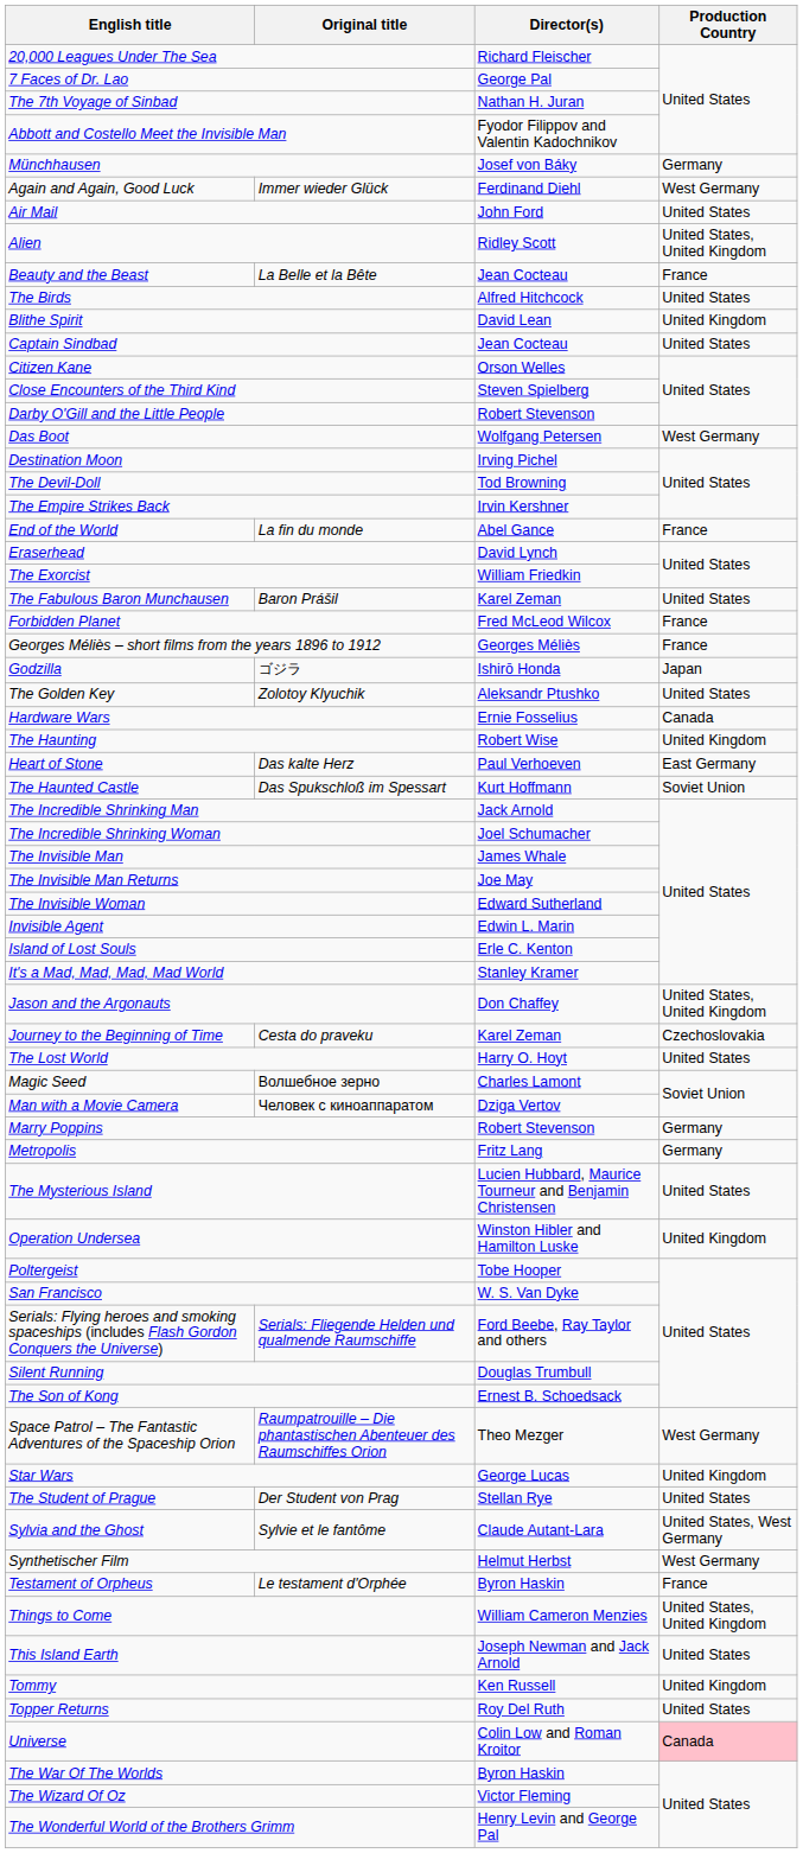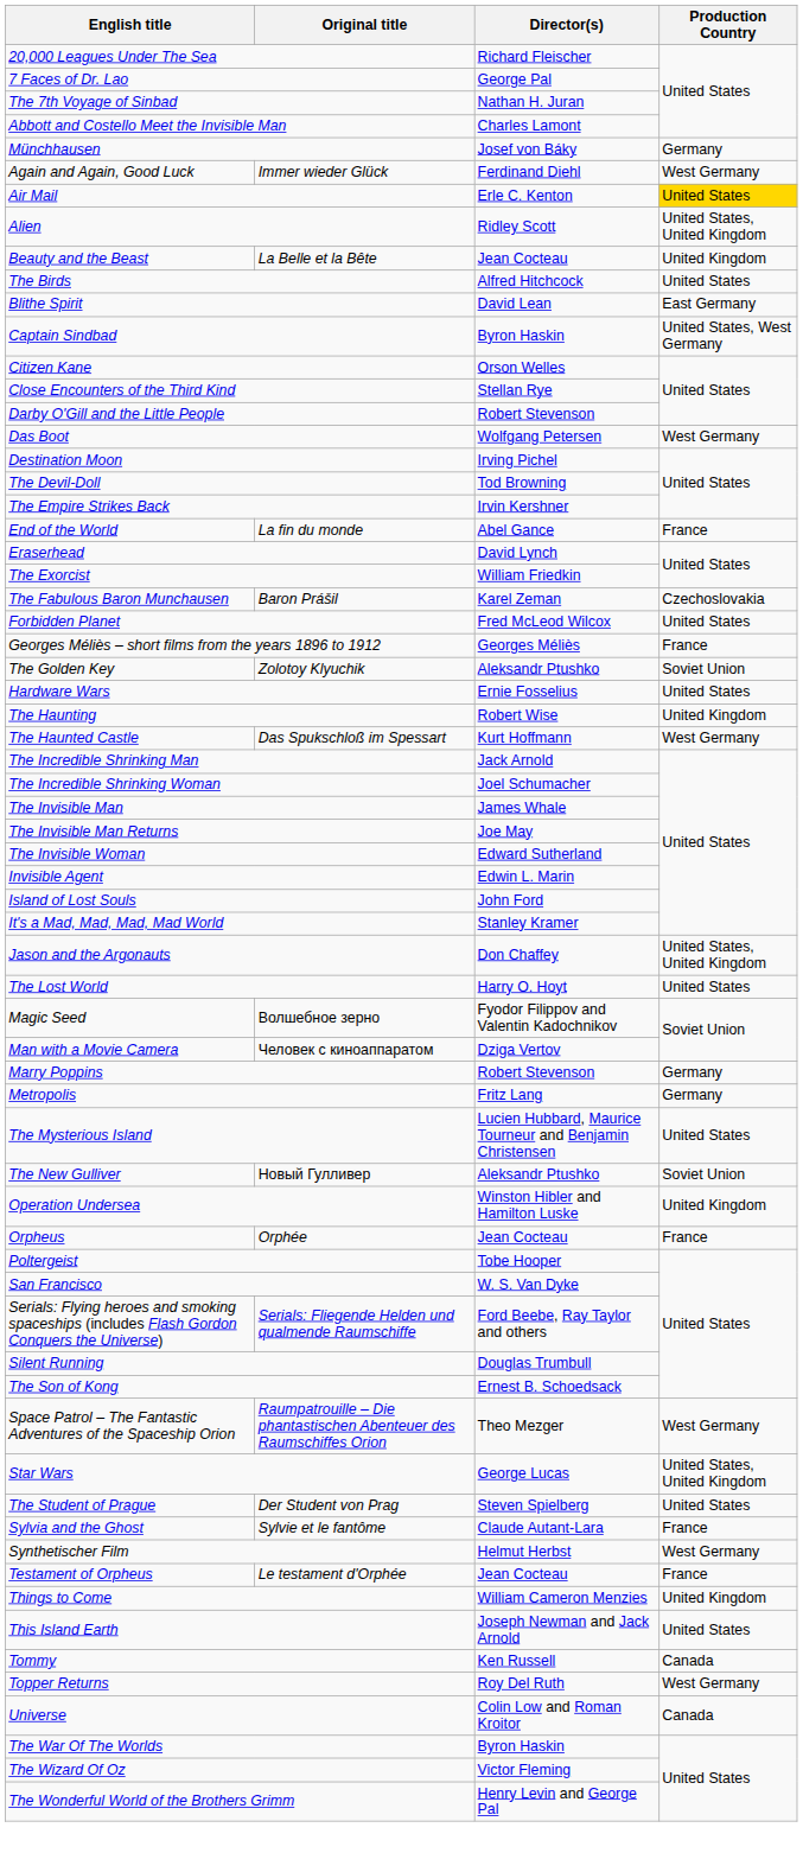Abbott and Costello Meet the Invisible Man | Director(s): Fyodor Filippov and Valentin Kadochnikov -> Charles Lamont
Air Mail | Director(s): John Ford -> Erle C. Kenton
Air Mail | Production Country: no background -> gold background
Beauty and the Beast | Production Country: France -> United Kingdom
Blithe Spirit | Production Country: United Kingdom -> East Germany
Captain Sindbad | Director(s): Jean Cocteau -> Byron Haskin
Captain Sindbad | Production Country: United States -> United States, West Germany
Close Encounters of the Third Kind | Director(s): Steven Spielberg -> Stellan Rye
The Fabulous Baron Munchausen | Production Country: United States -> Czechoslovakia
Forbidden Planet | Production Country: France -> United States
- row: Godzilla | ゴジラ | Ishirō Honda | Japan
The Golden Key | Production Country: United States -> Soviet Union
Hardware Wars | Production Country: Canada -> United States
- row: Heart of Stone | Das kalte Herz | Paul Verhoeven | East Germany
The Haunted Castle | Production Country: Soviet Union -> West Germany
Island of Lost Souls | Director(s): Erle C. Kenton -> John Ford
- row: Journey to the Beginning of Time | Cesta do praveku | Karel Zeman | Czechoslovakia
Magic Seed | Director(s): Charles Lamont -> Fyodor Filippov and Valentin Kadochnikov
+ row: The New Gulliver | Новый Гулливер | Aleksandr Ptushko | Soviet Union
+ row: Orpheus | Orphée | Jean Cocteau | France
Star Wars | Production Country: United Kingdom -> United States, United Kingdom
The Student of Prague | Director(s): Stellan Rye -> Steven Spielberg
Sylvia and the Ghost | Production Country: United States, West Germany -> France
Testament of Orpheus | Director(s): Byron Haskin -> Jean Cocteau
Things to Come | Production Country: United States, United Kingdom -> United Kingdom
Tommy | Production Country: United Kingdom -> Canada
Topper Returns | Production Country: United States -> West Germany
Universe | Production Country: pink background -> no background
